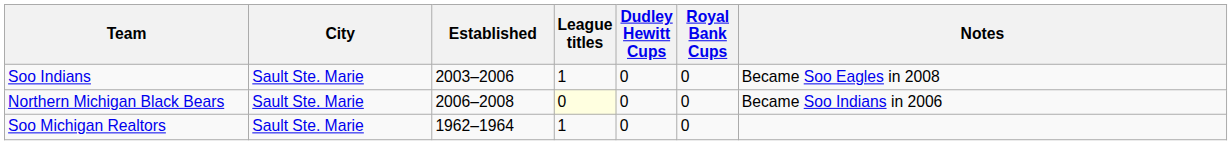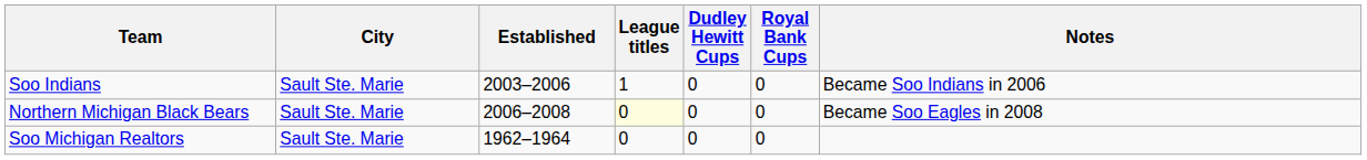Soo Indians | Notes: Became Soo Eagles in 2008 -> Became Soo Indians in 2006
Northern Michigan Black Bears | Notes: Became Soo Indians in 2006 -> Became Soo Eagles in 2008
Soo Michigan Realtors | League titles: 1 -> 0
